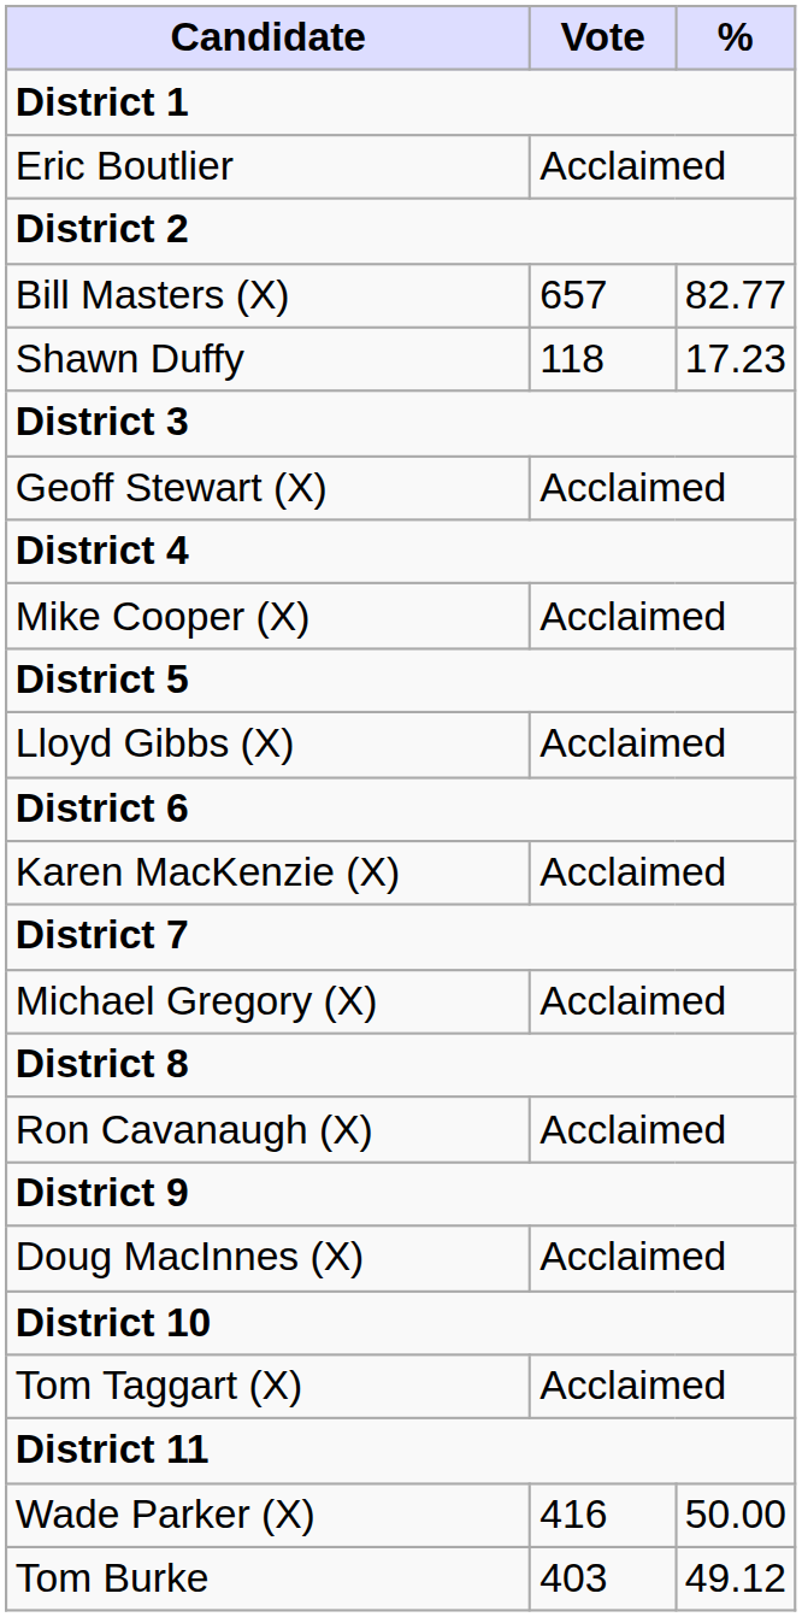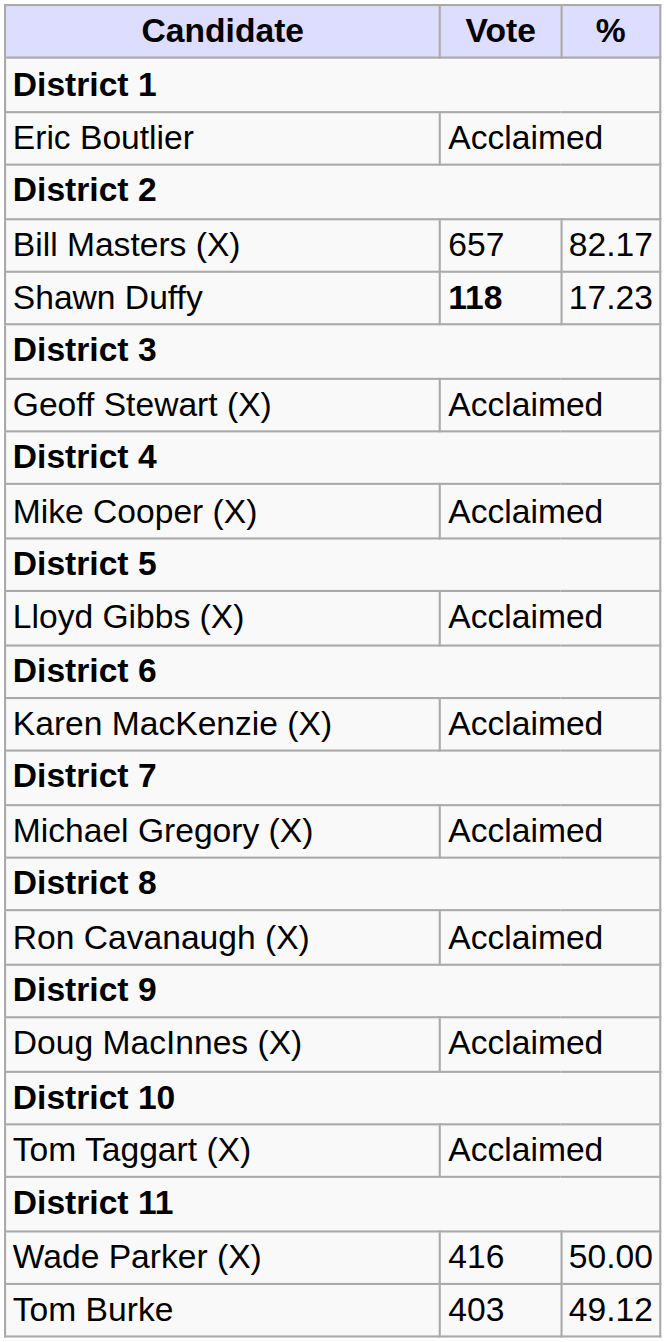Bill Masters (X) | %: 82.77 -> 82.17
Shawn Duffy | Vote: normal -> bold
